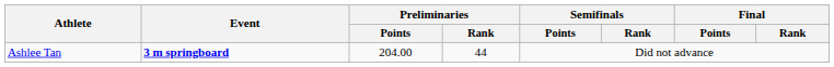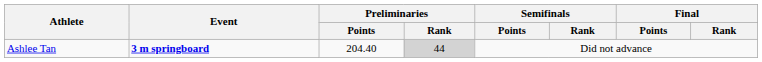Ashlee Tan | Preliminaries / Points: 204.00 -> 204.40
Ashlee Tan | Preliminaries / Rank: no background -> lightgrey background
